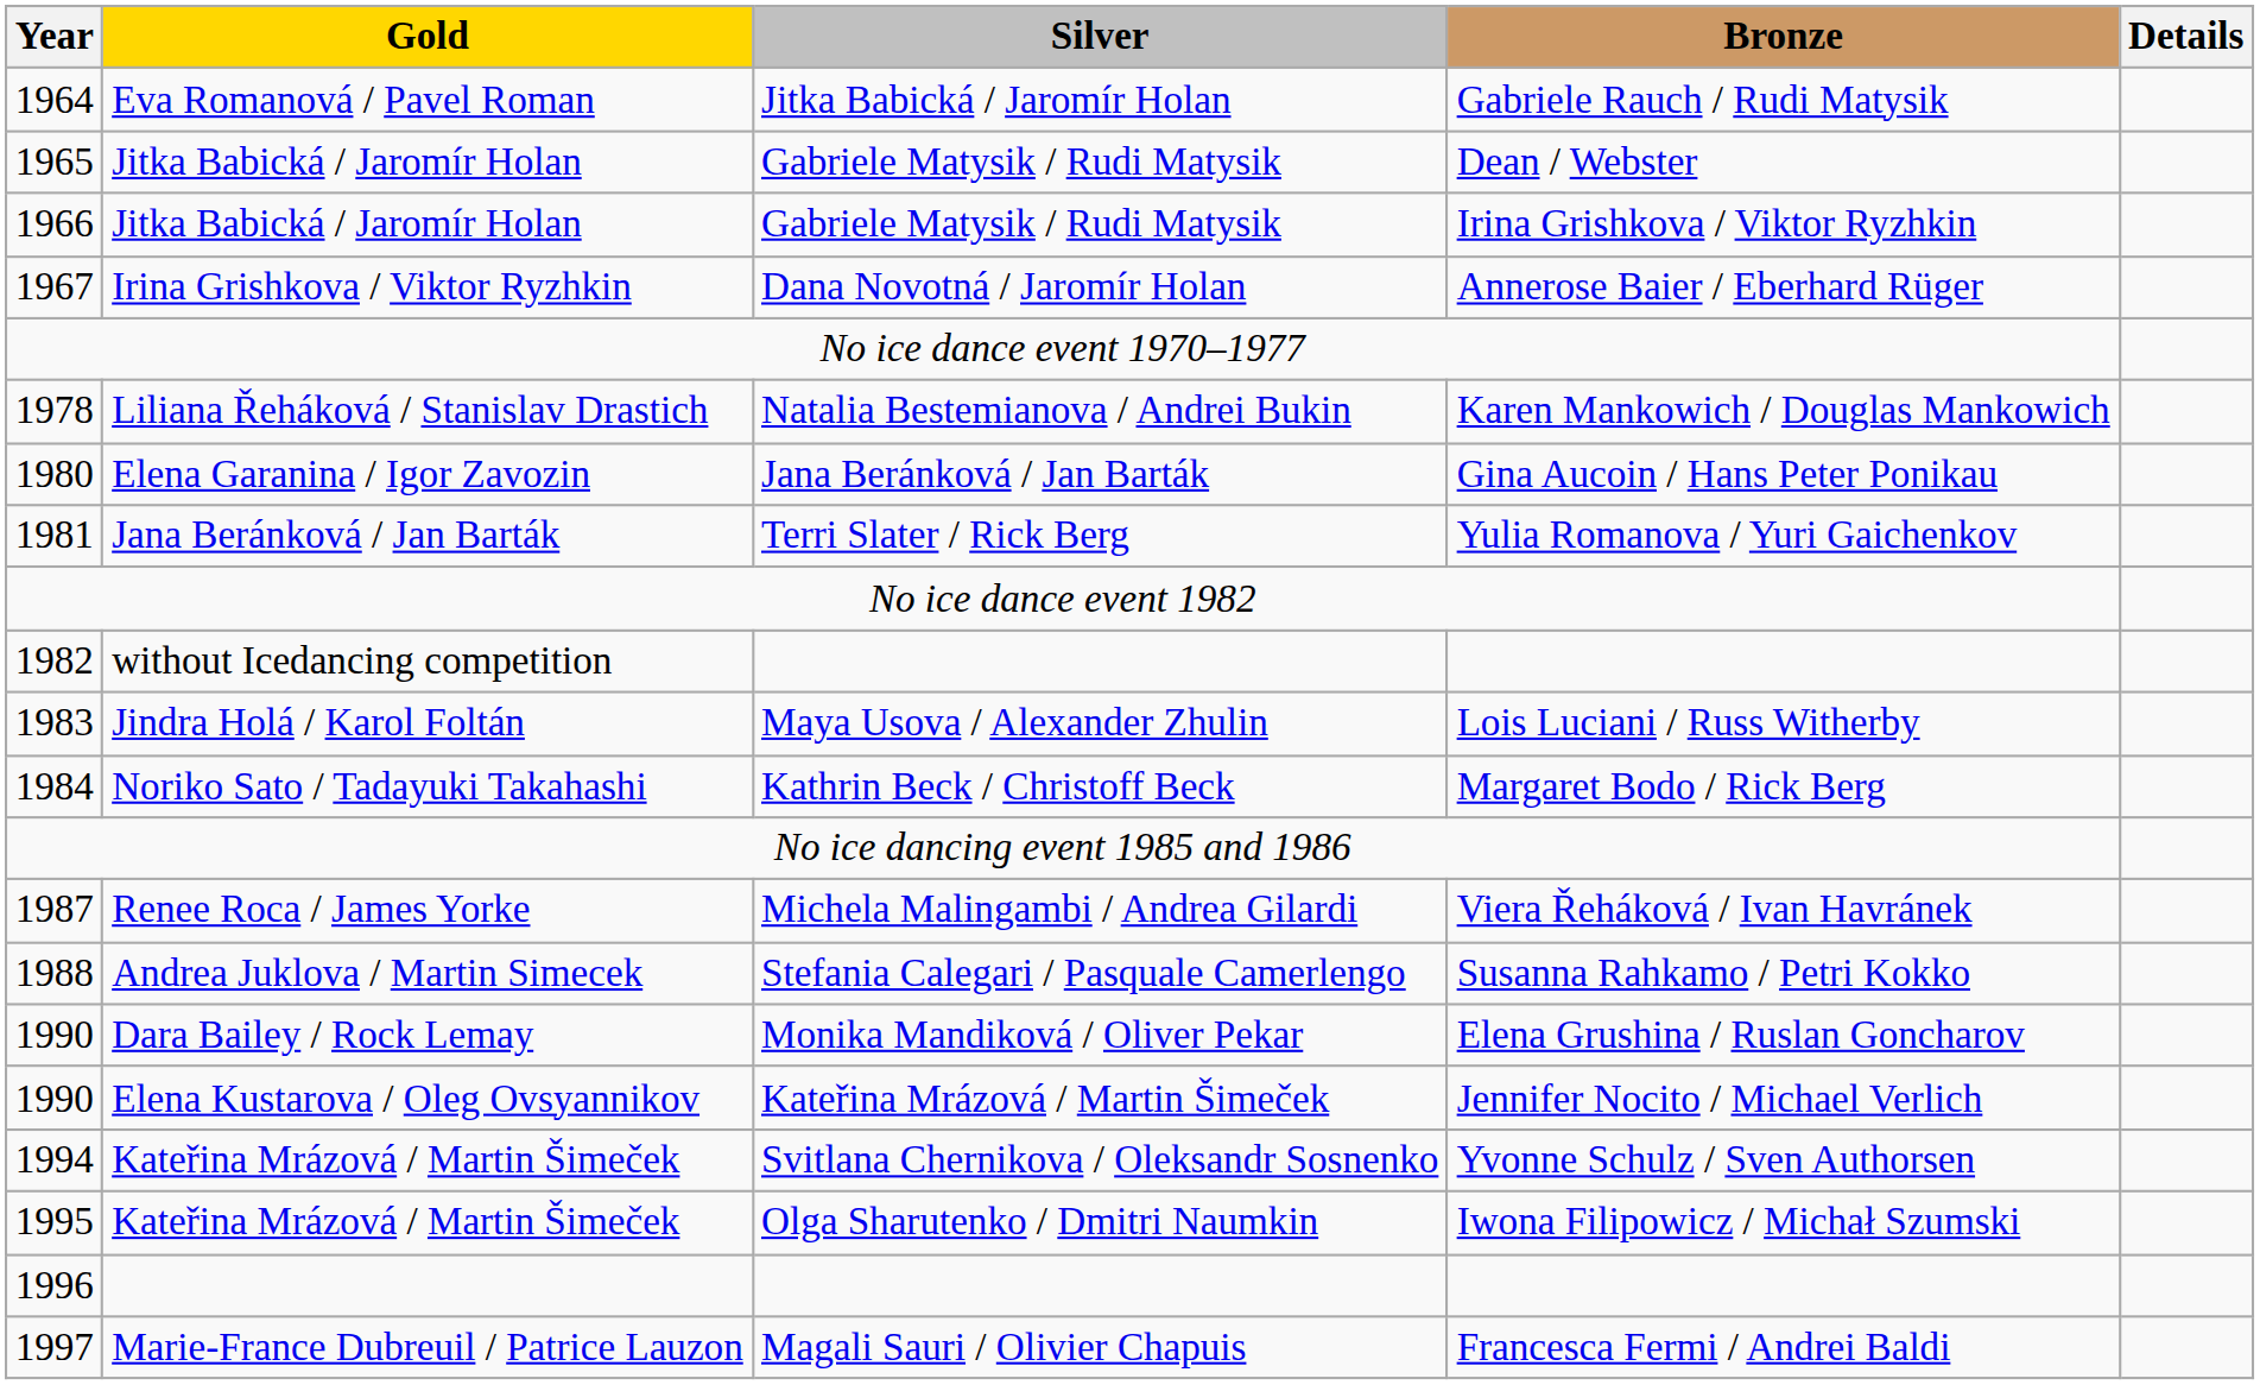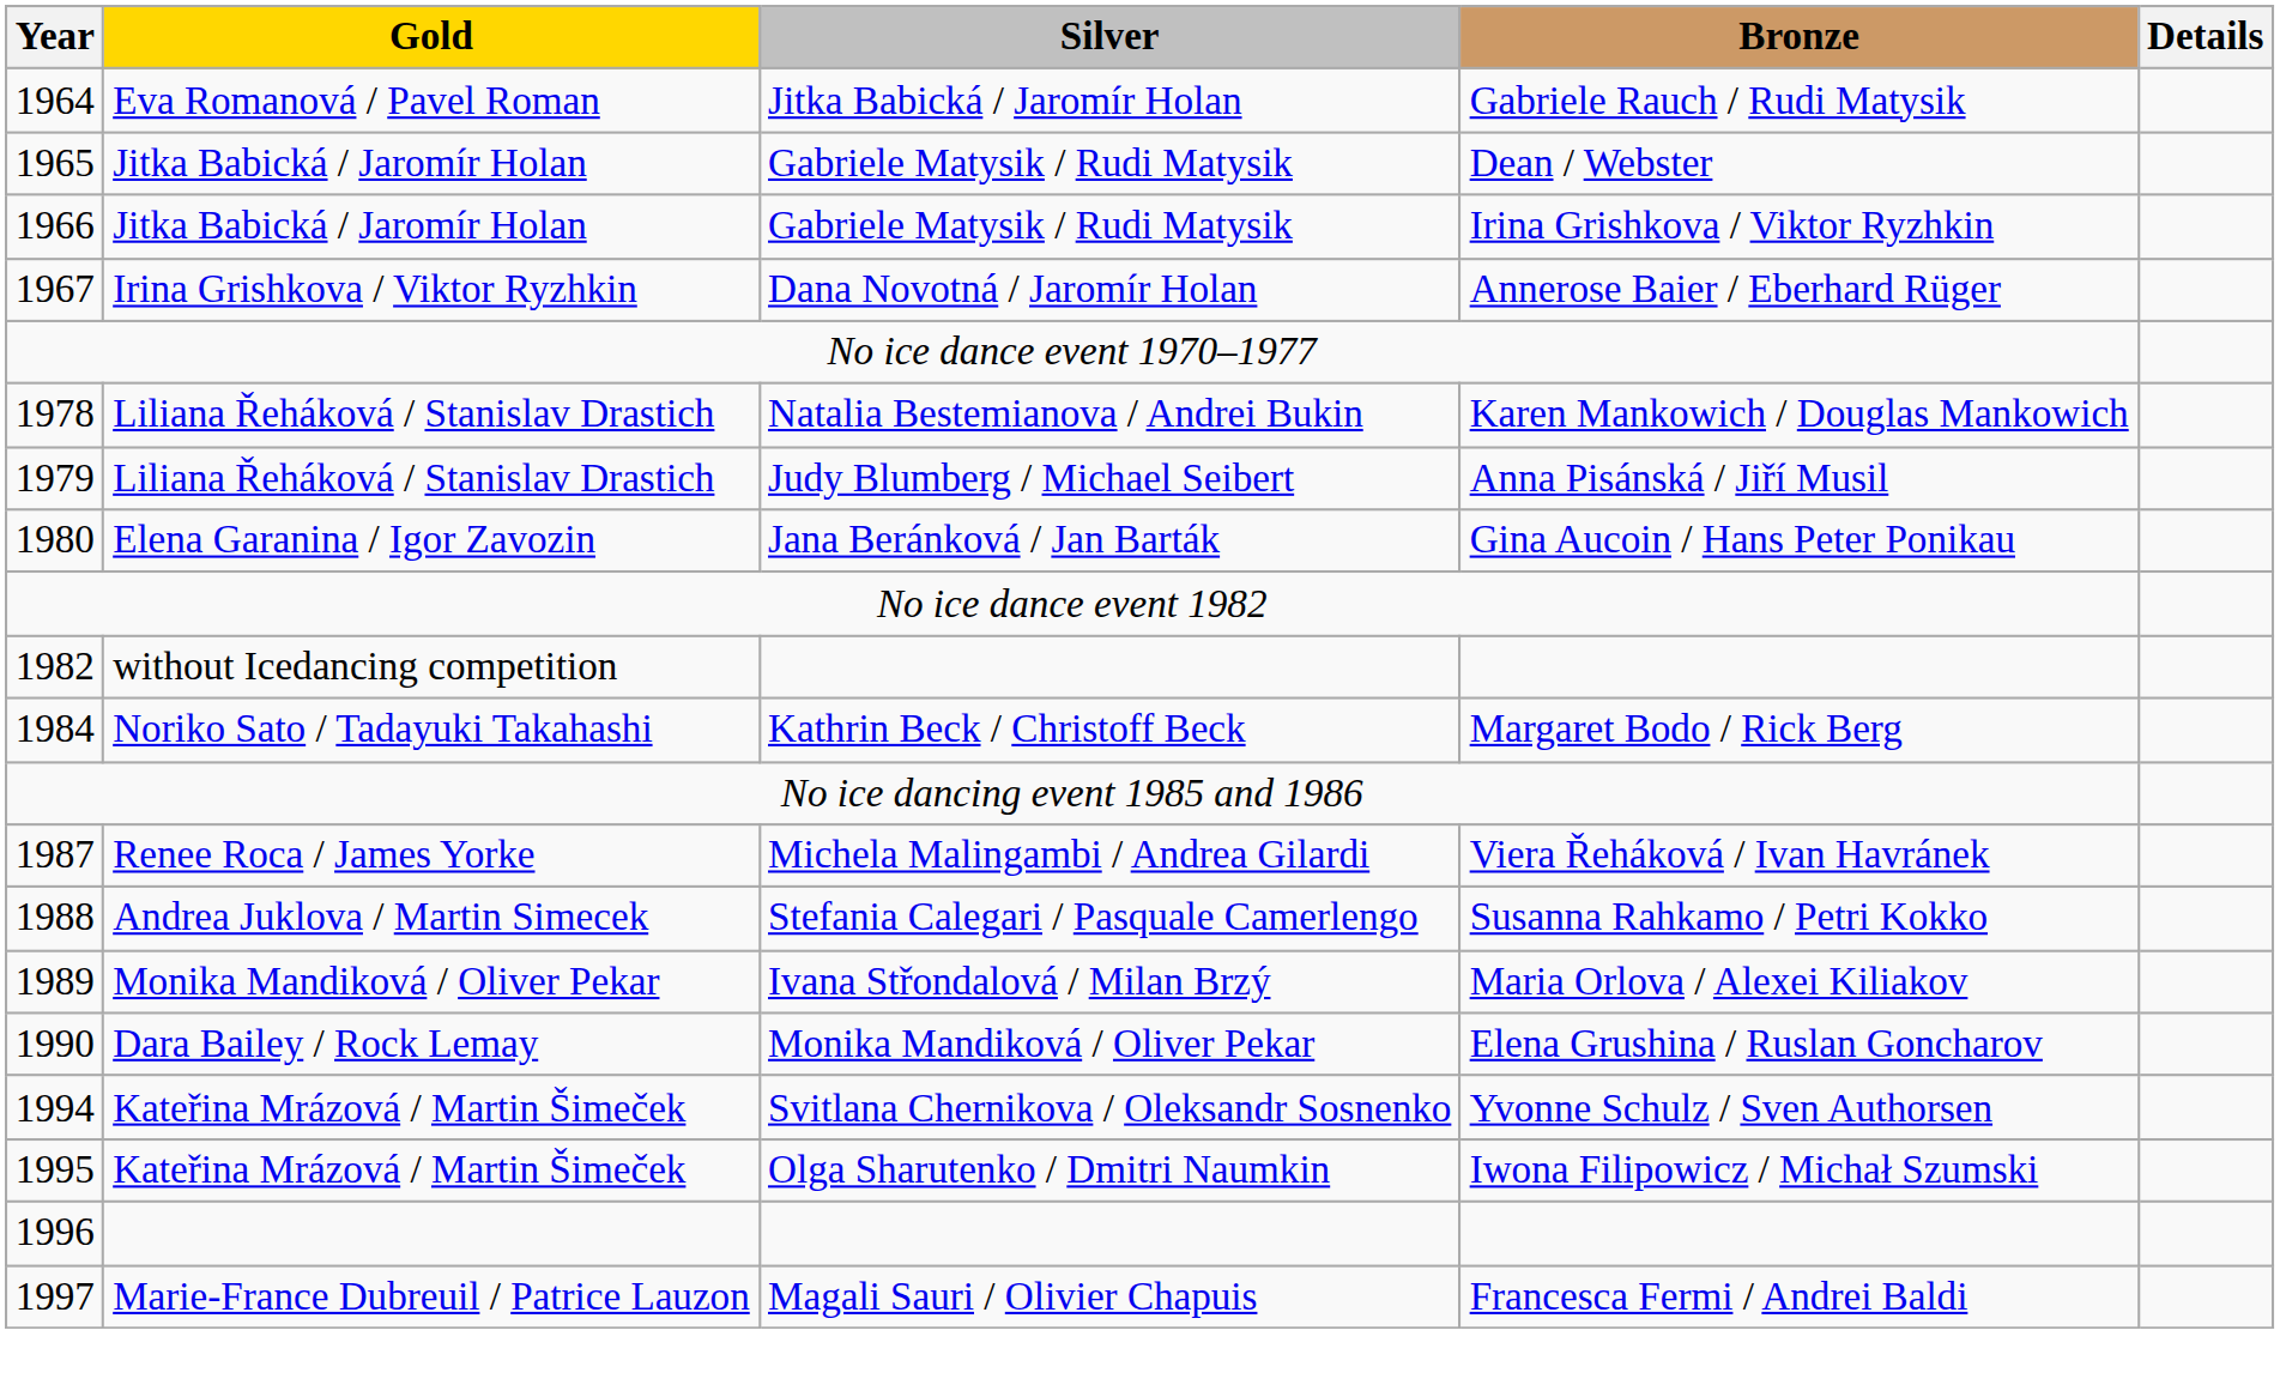+ row: 1979 | Liliana Řeháková / Stanislav Drastich | Judy Blumberg / Michael Seibert | Anna Pisánská / Jiří Musil
- row: 1981 | Jana Beránková / Jan Barták | Terri Slater / Rick Berg | Yulia Romanova / Yuri Gaichenkov
- row: 1983 | Jindra Holá / Karol Foltán | Maya Usova / Alexander Zhulin | Lois Luciani / Russ Witherby
+ row: 1989 | Monika Mandiková / Oliver Pekar | Ivana Střondalová / Milan Brzý | Maria Orlova / Alexei Kiliakov
- row: 1990 | Elena Kustarova / Oleg Ovsyannikov | Kateřina Mrázová / Martin Šimeček | Jennifer Nocito / Michael Verlich
